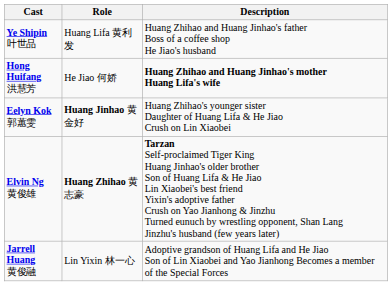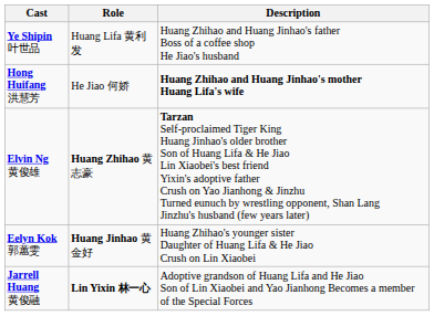rows swapped: Elvin Ng 黄俊雄 <-> Eelyn Kok 郭蕙雯
Jarrell Huang 黄俊融 | Role: normal -> bold
